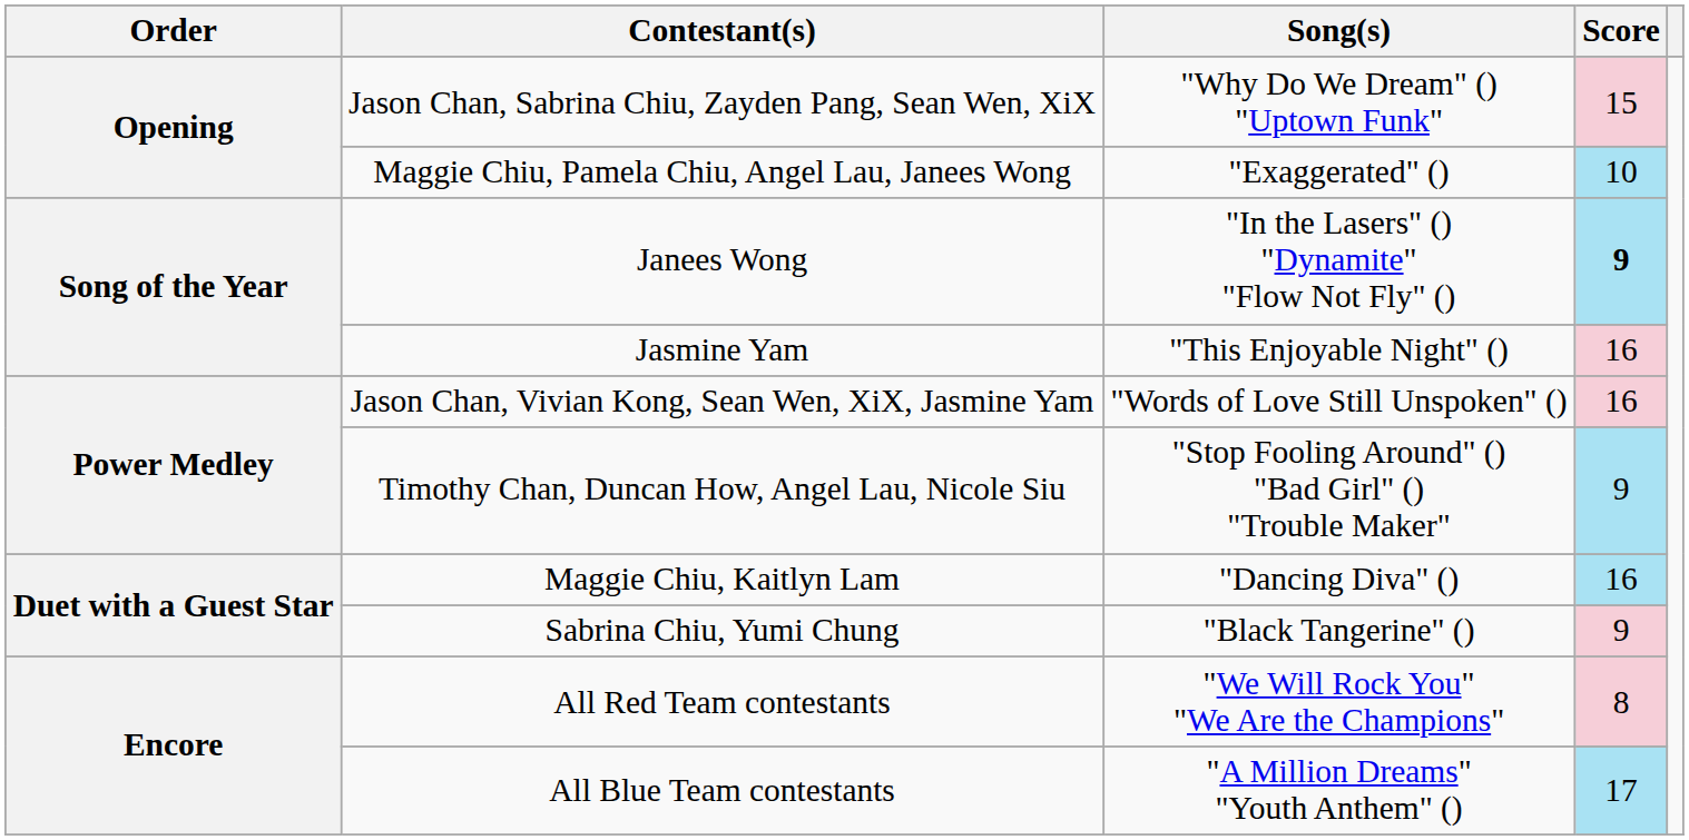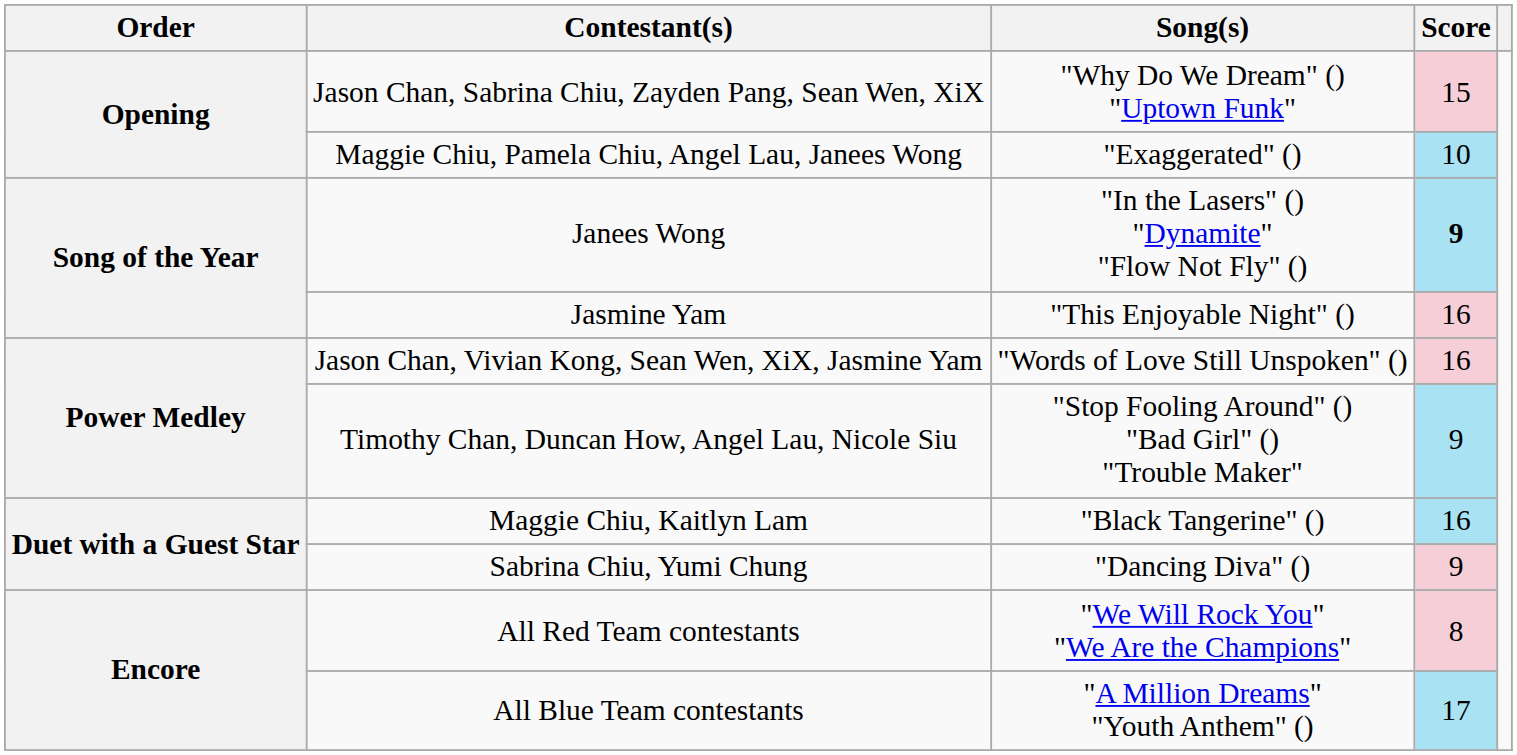Maggie Chiu, Kaitlyn Lam | Song(s): "Dancing Diva" () -> "Black Tangerine" ()
Sabrina Chiu, Yumi Chung | Song(s): "Black Tangerine" () -> "Dancing Diva" ()
